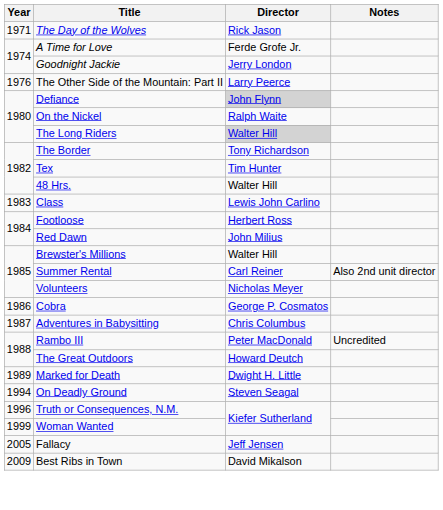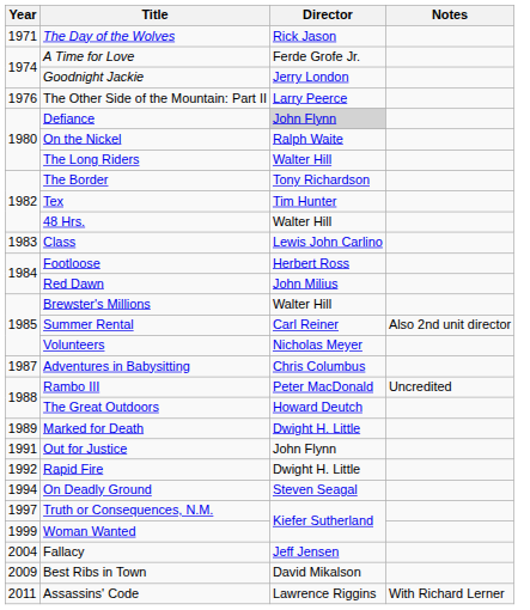The Long Riders | Director: lightgrey background -> no background
- row: 1986 | Cobra | George P. Cosmatos
+ row: 1991 | Out for Justice | John Flynn
+ row: 1992 | Rapid Fire | Dwight H. Little
Truth or Consequences, N.M. | Year: 1996 -> 1997
Fallacy | Year: 2005 -> 2004
+ row: 2011 | Assassins' Code | Lawrence Riggins | With Richard Lerner
